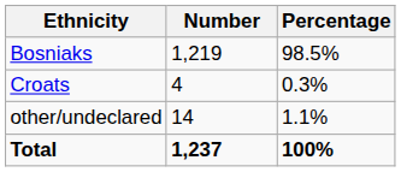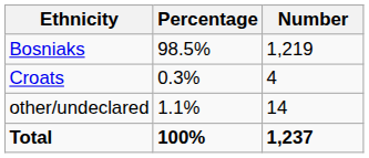columns swapped: Number <-> Percentage
